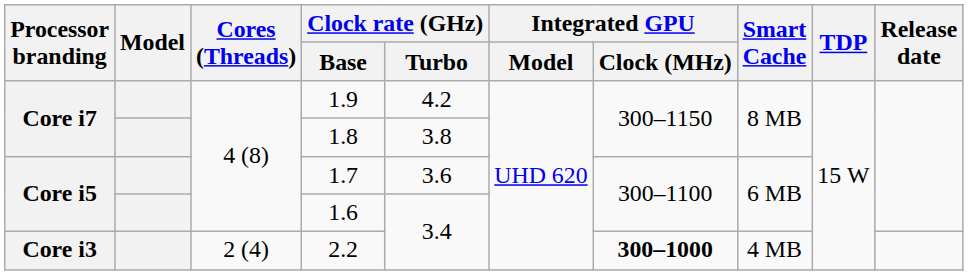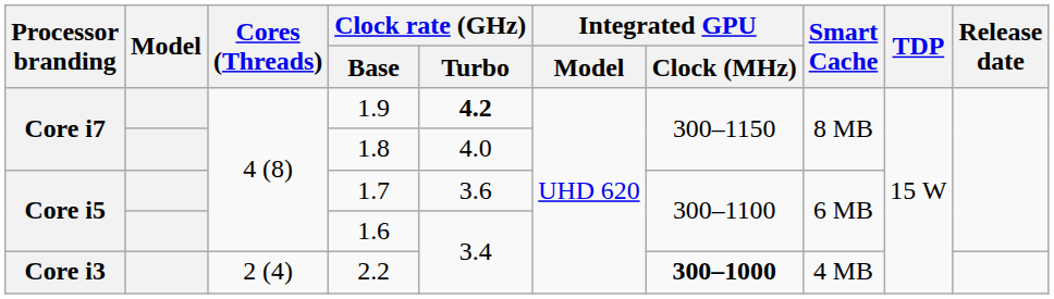1.9 | Clock rate (GHz) / Turbo: normal -> bold
1.8 | Clock rate (GHz) / Turbo: 3.8 -> 4.0
